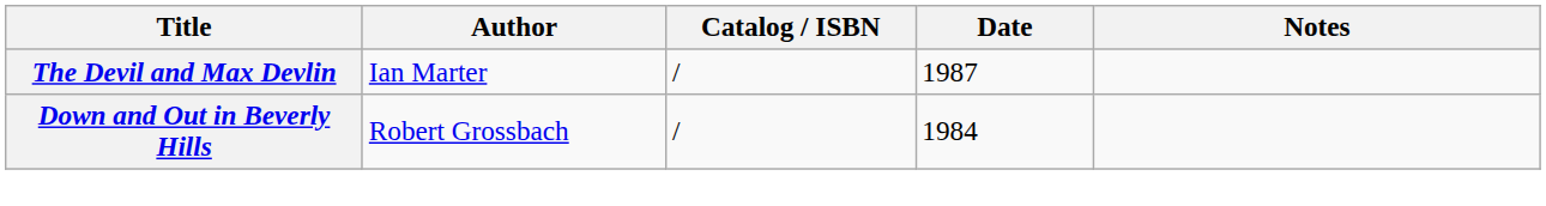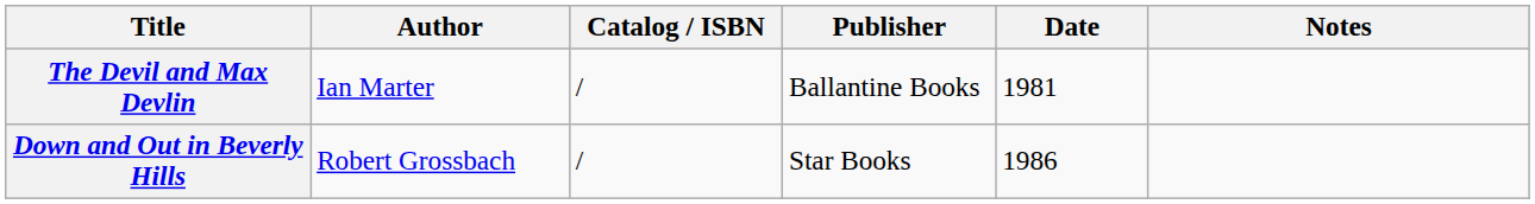+ column: Publisher | Ballantine Books | Star Books
The Devil and Max Devlin | Date: 1987 -> 1981
Down and Out in Beverly Hills | Date: 1984 -> 1986
